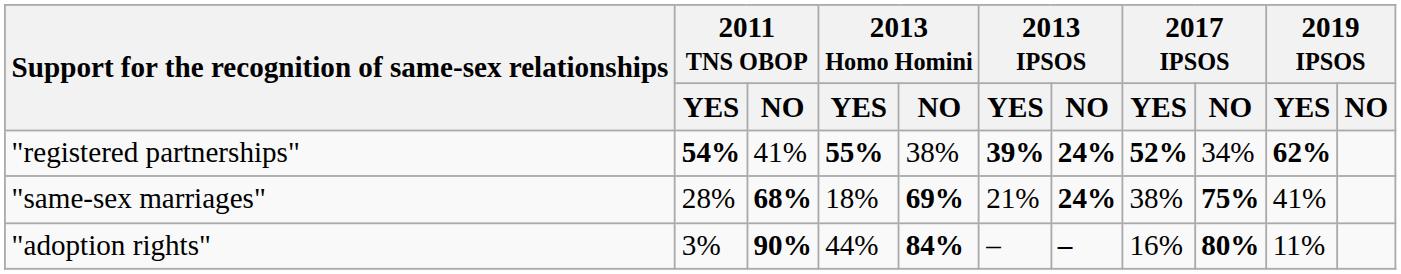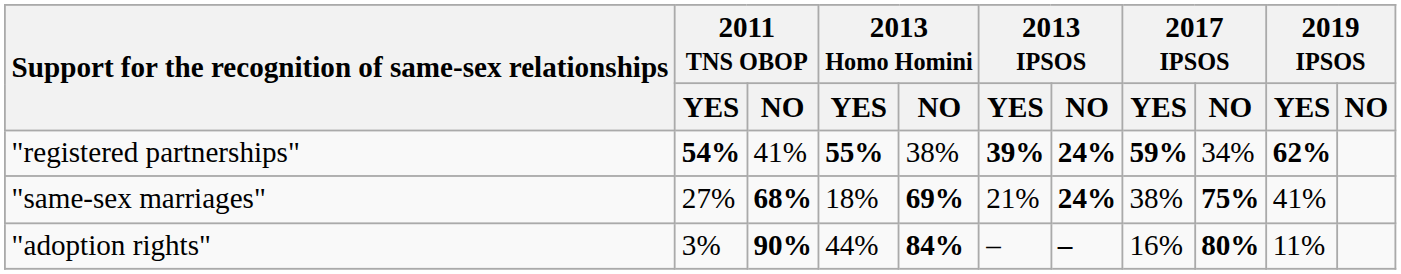"registered partnerships" | 2017 IPSOS / YES: 52% -> 59%
"same-sex marriages" | 2011 TNS OBOP / YES: 28% -> 27%
